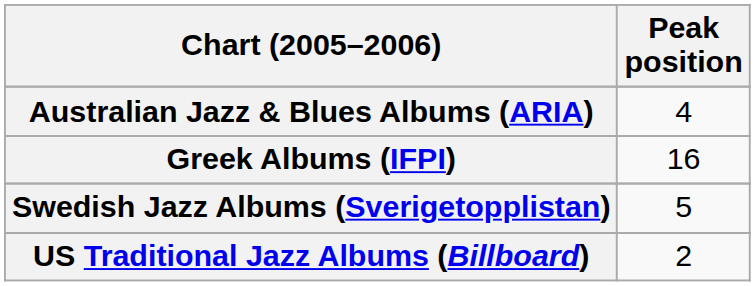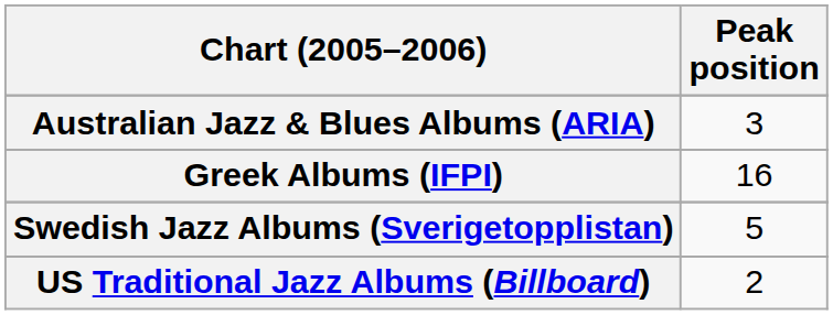Australian Jazz & Blues Albums (ARIA) | Peak position: 4 -> 3
